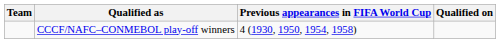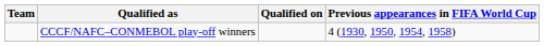columns swapped: Qualified on <-> Previous appearances in FIFA World Cup
